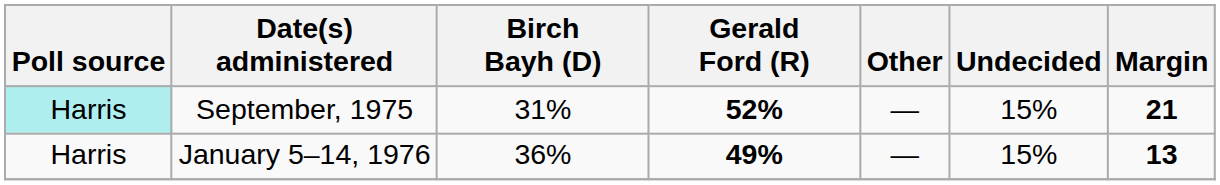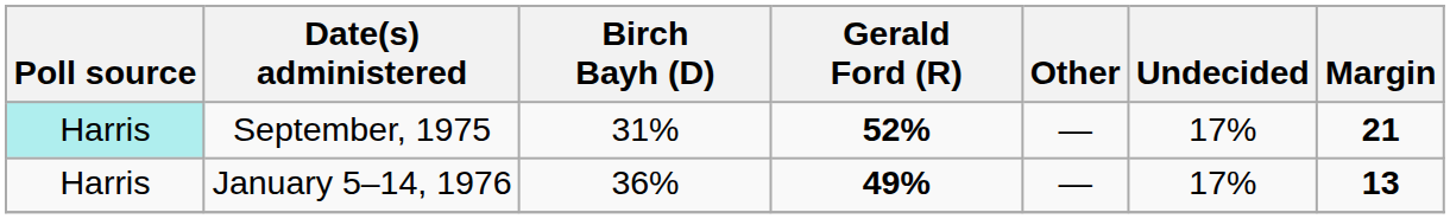September, 1975 | Undecided: 15% -> 17%
January 5–14, 1976 | Undecided: 15% -> 17%
